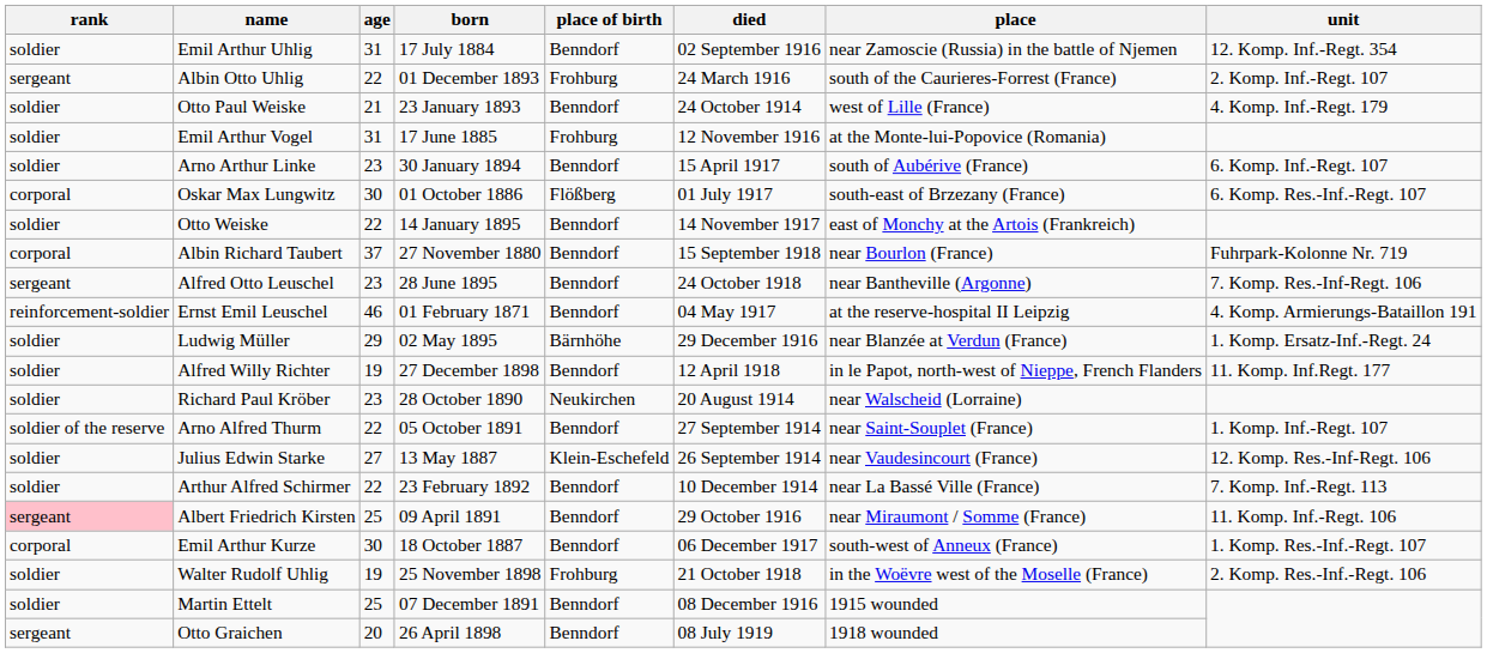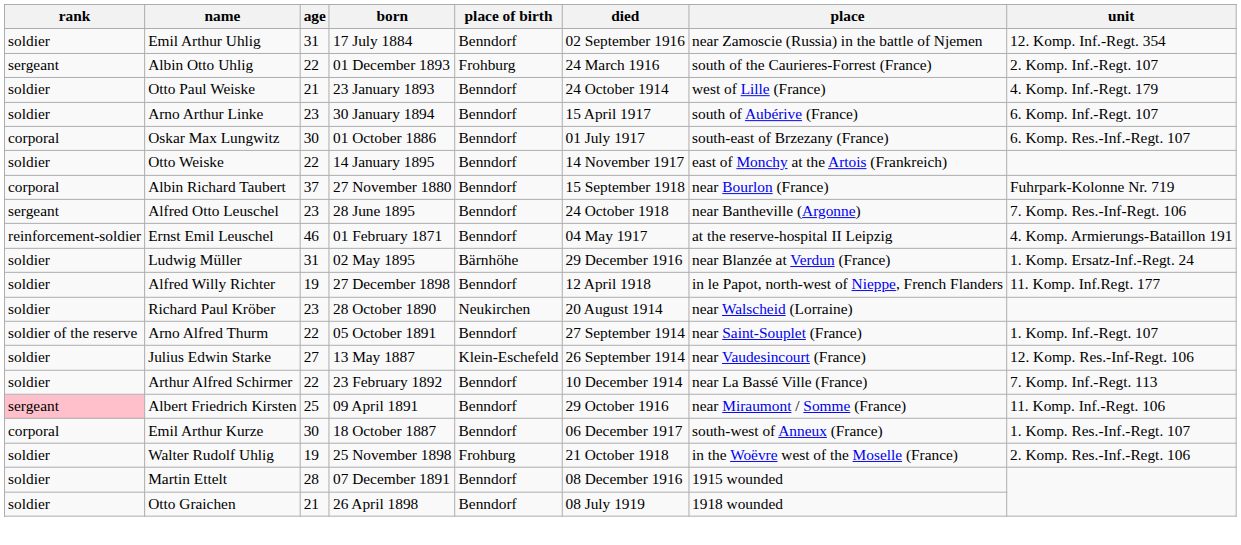- row: soldier | Emil Arthur Vogel | 31 | 17 June 1885 | Frohburg | 12 November 1916 | at the Monte-lui-Popovice (Romania)
Oskar Max Lungwitz | place of birth: Flößberg -> Benndorf
Ludwig Müller | age: 29 -> 31
Martin Ettelt | age: 25 -> 28
Otto Graichen | rank: sergeant -> soldier
Otto Graichen | age: 20 -> 21
